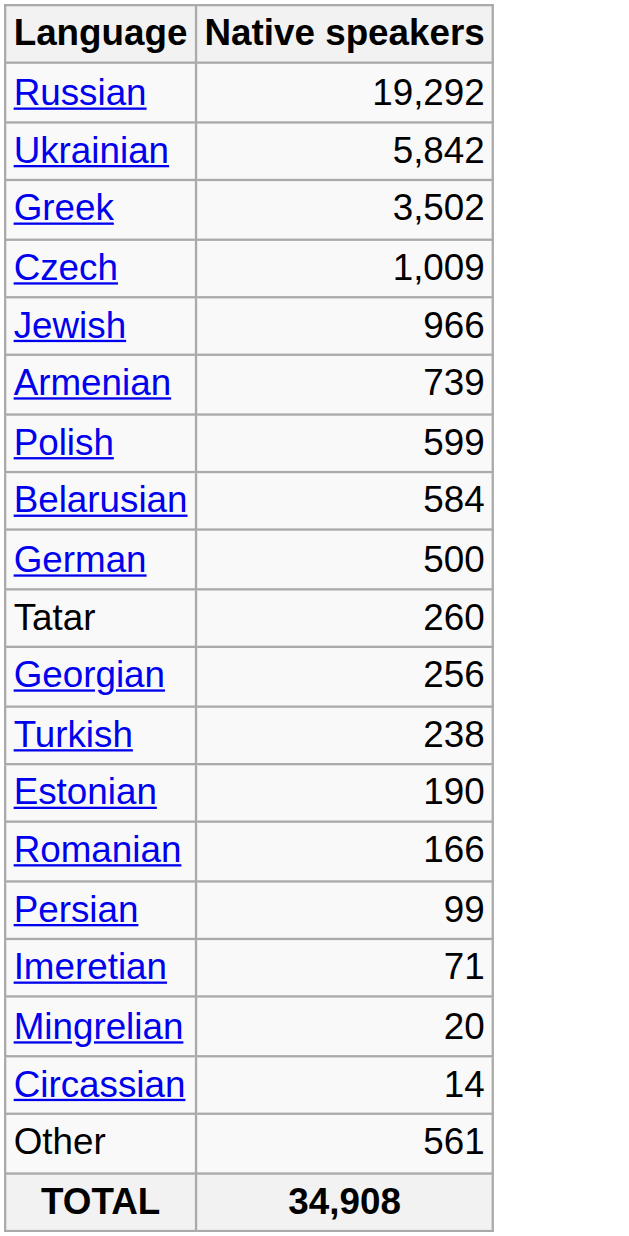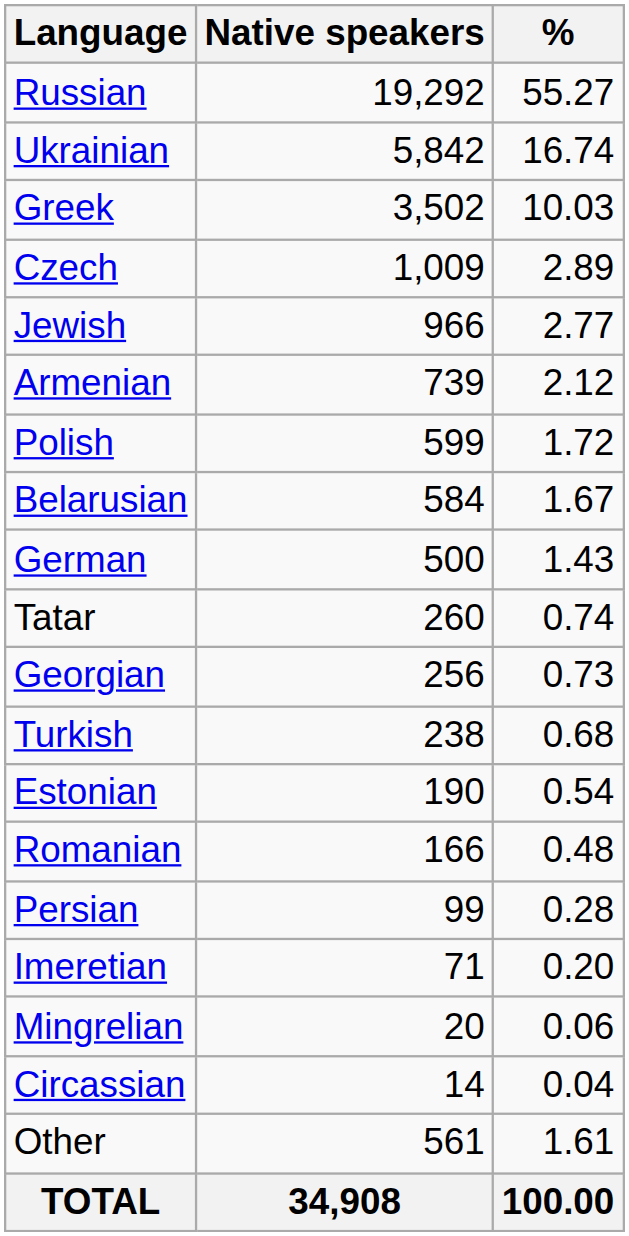+ column: % | 55.27 | 16.74 | 10.03 | 2.89 | 2.77 | 2.12 | 1.72 | 1.67 | 1.43 | 0.74 | 0.73 | 0.68 | 0.54 | 0.48 | 0.28 | 0.20 | 0.06 | 0.04 | 1.61 | 100.00
